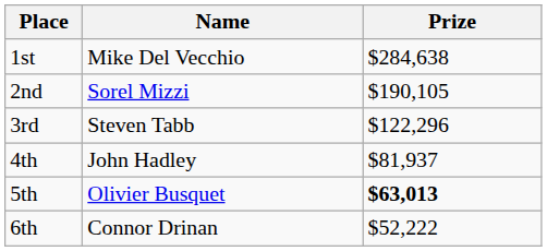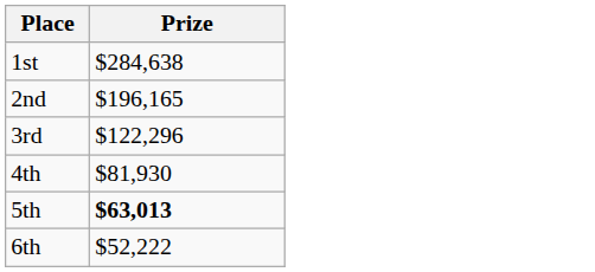- column: Name | Mike Del Vecchio | Sorel Mizzi | Steven Tabb | John Hadley | Olivier Busquet | Connor Drinan
2nd | Prize: $190,105 -> $196,165
4th | Prize: $81,937 -> $81,930
